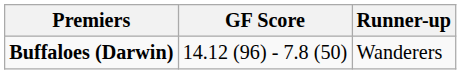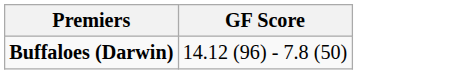- column: Runner-up | Wanderers
